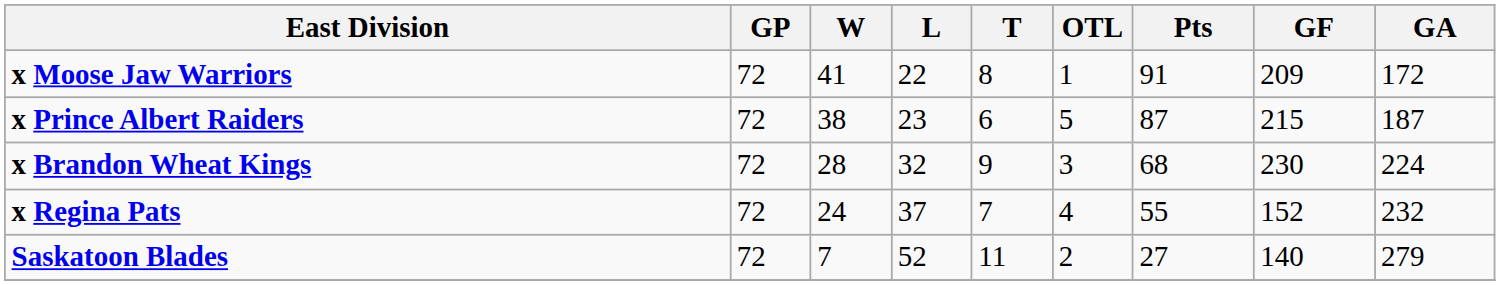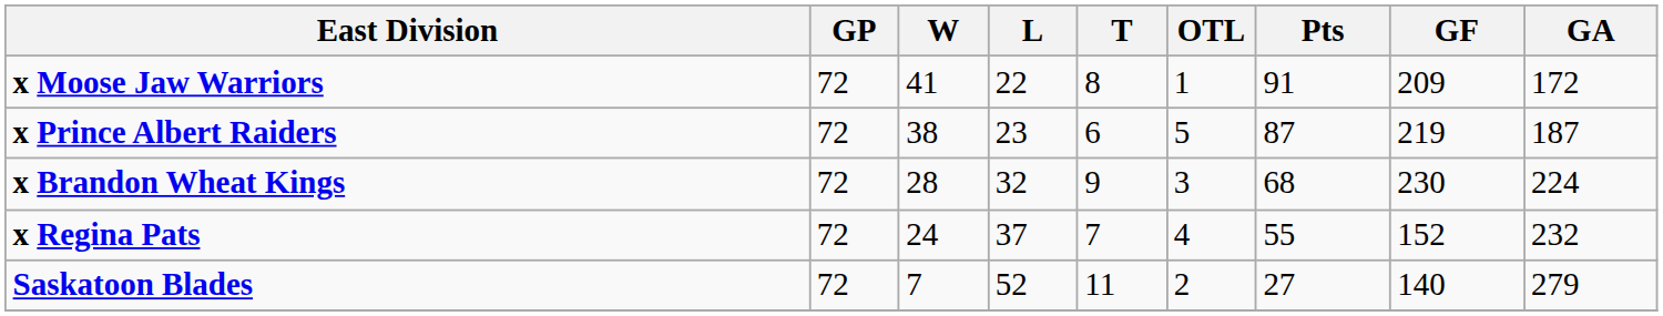x Prince Albert Raiders | GF: 215 -> 219
